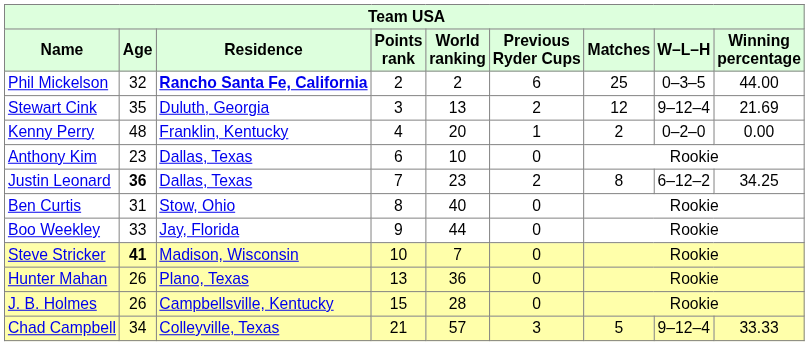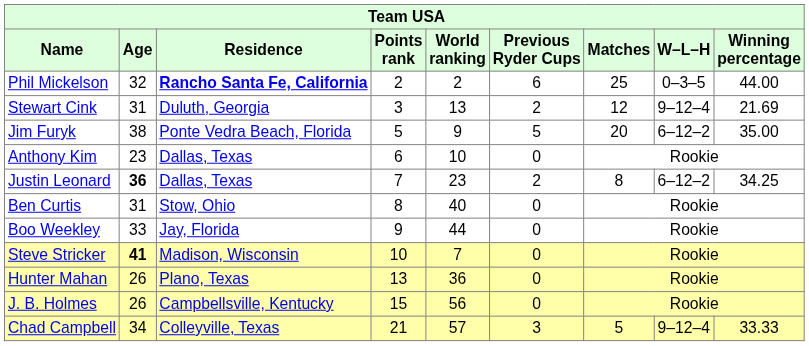Stewart Cink | Age: 35 -> 31
- row: Kenny Perry | 48 | Franklin, Kentucky | 4 | 20 | 1 | 2 | 0–2–0 | 0.00
+ row: Jim Furyk | 38 | Ponte Vedra Beach, Florida | 5 | 9 | 5 | 20 | 6–12–2 | 35.00
J. B. Holmes | World ranking: 28 -> 56
